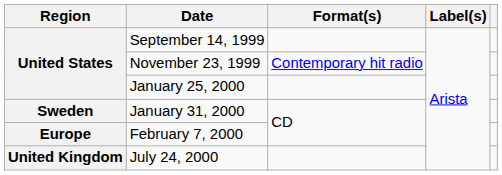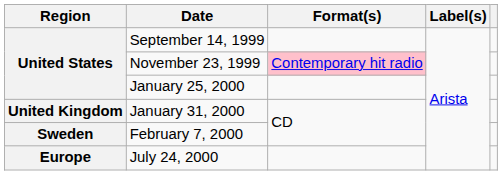November 23, 1999 | Format(s): no background -> pink background
January 31, 2000 | Region: Sweden -> United Kingdom
February 7, 2000 | Region: Europe -> Sweden
July 24, 2000 | Region: United Kingdom -> Europe
